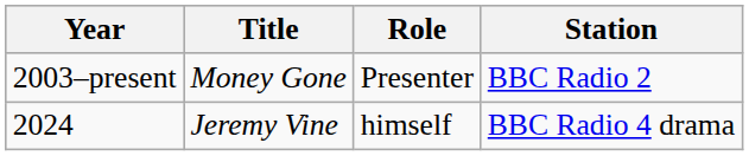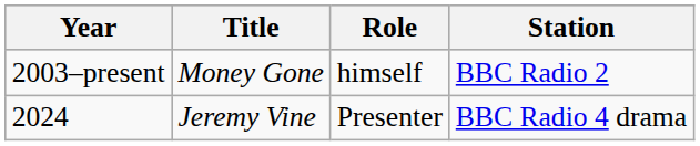2003–present | Role: Presenter -> himself
2024 | Role: himself -> Presenter
